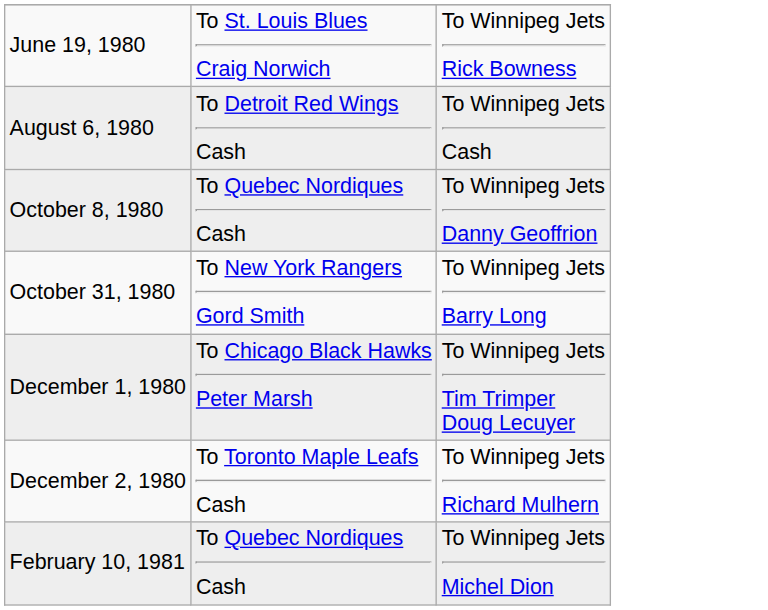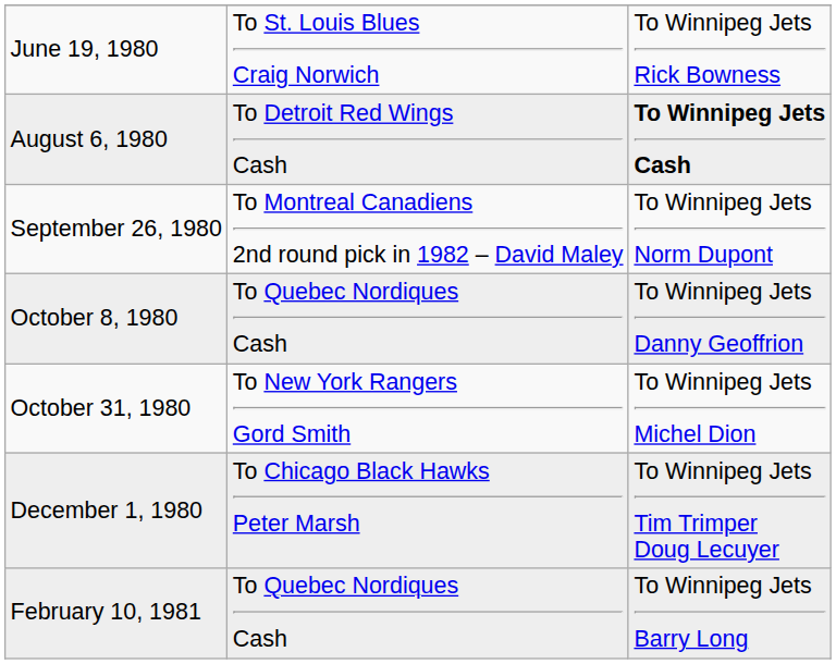August 6, 1980 | column 3: normal -> bold
+ row: September 26, 1980 | To Montreal Canadiens 2nd round pick in 1982 – David Maley | To Winnipeg Jets Norm Dupont
October 31, 1980 | column 3: To Winnipeg Jets Barry Long -> To Winnipeg Jets Michel Dion
- row: December 2, 1980 | To Toronto Maple Leafs Cash | To Winnipeg Jets Richard Mulhern
February 10, 1981 | column 3: To Winnipeg Jets Michel Dion -> To Winnipeg Jets Barry Long
